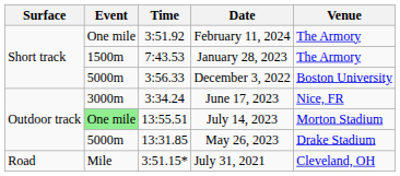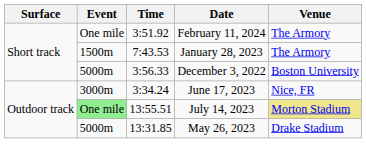July 14, 2023 | Venue: no background -> khaki background
- row: Road | Mile | 3:51.15* | July 31, 2021 | Cleveland, OH
